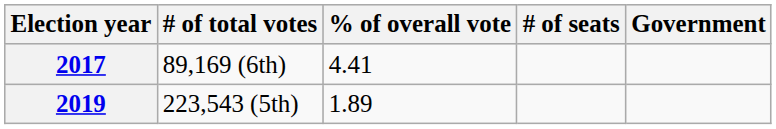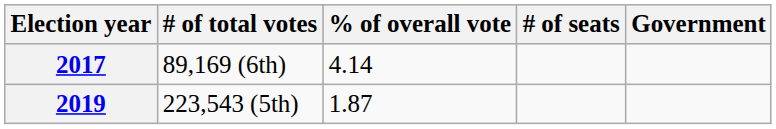2017 | % of overall vote: 4.41 -> 4.14
2019 | % of overall vote: 1.89 -> 1.87
